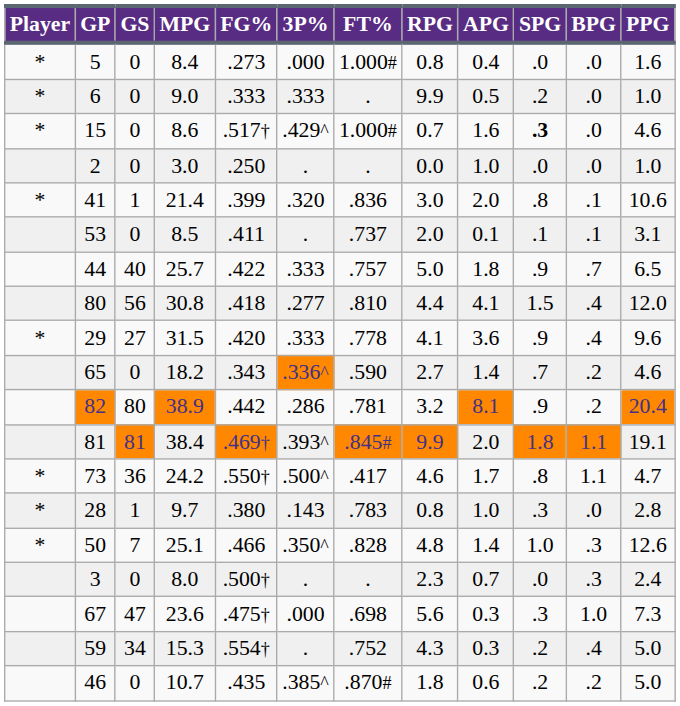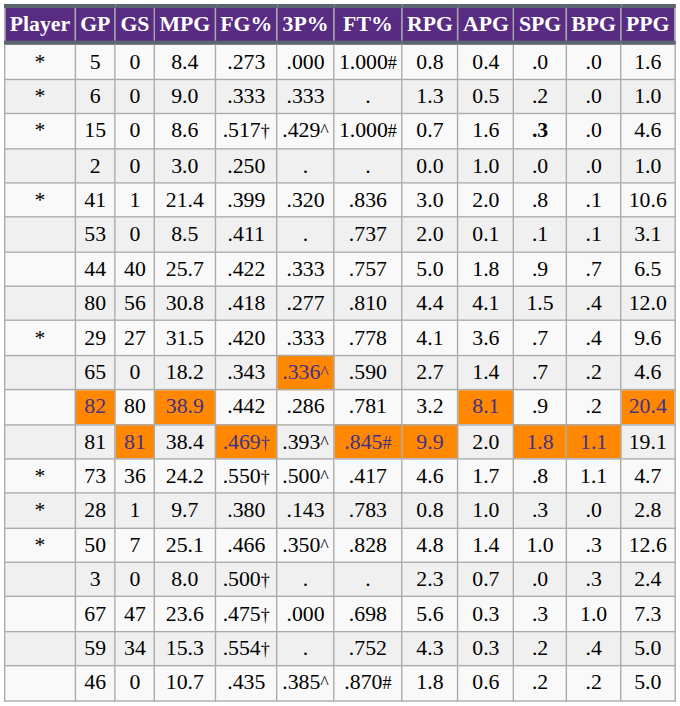6 | RPG: 9.9 -> 1.3
29 | SPG: .9 -> .7
